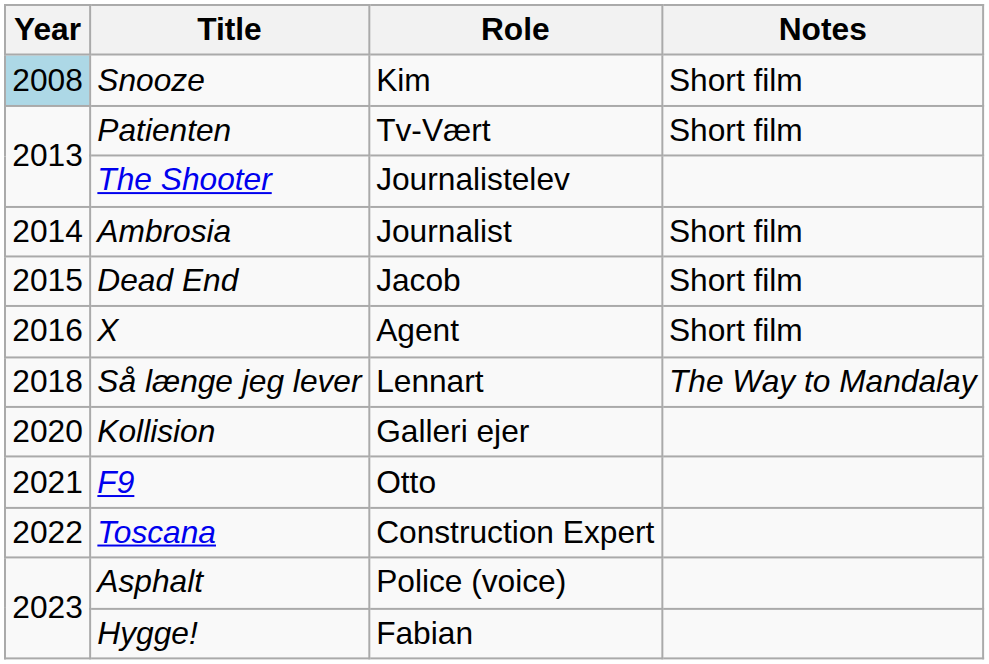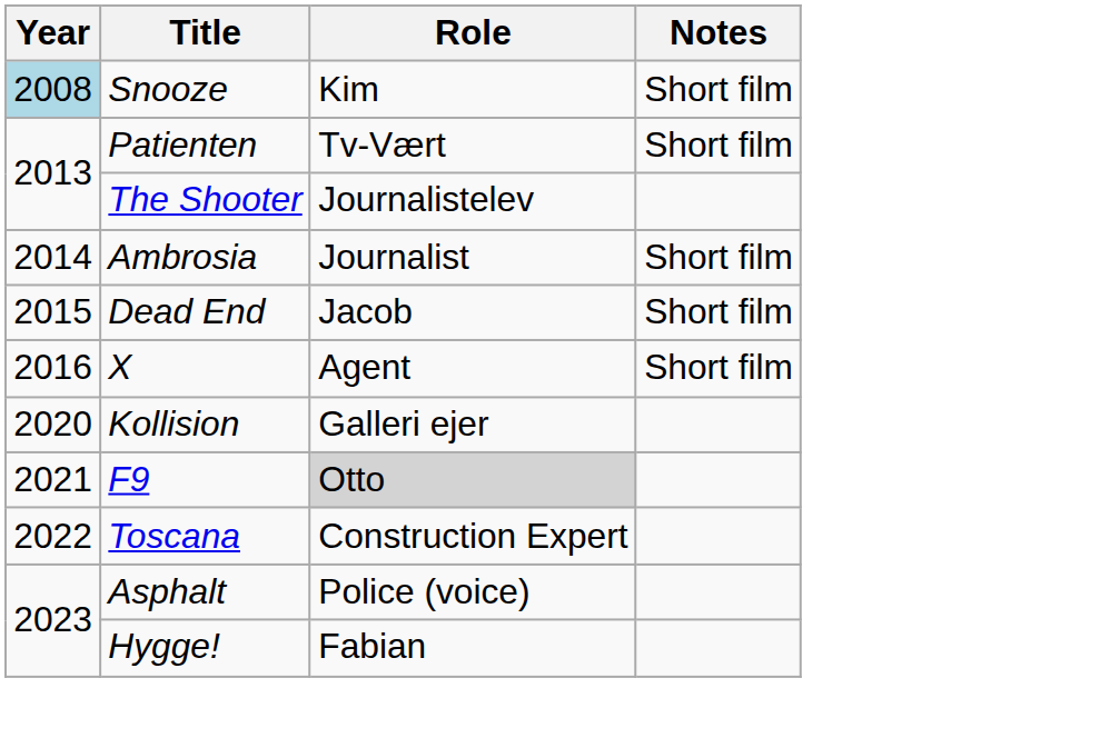- row: 2018 | Så længe jeg lever | Lennart | The Way to Mandalay
F9 | Role: no background -> lightgrey background
